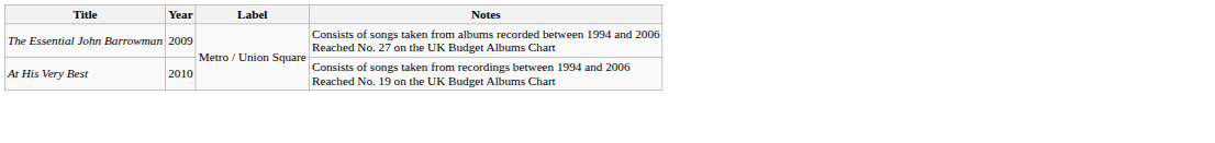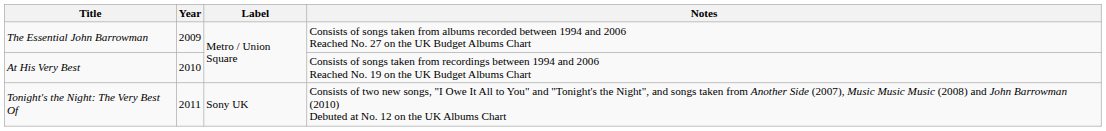+ row: Tonight's the Night: The Very Best Of | 2011 | Sony UK | Consists of two new songs, "I Owe It All to You" and "Tonight's the Night", and songs taken from Another Side (2007), Music Music Music (2008) and John Barrowman (2010) Debuted at No. 12 on the UK Albums Chart
